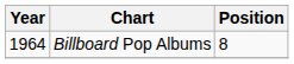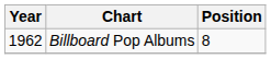Billboard Pop Albums | Year: 1964 -> 1962
